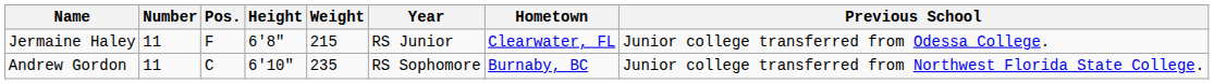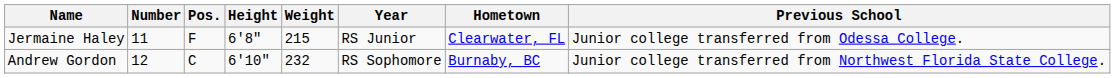Andrew Gordon | Number: 11 -> 12
Andrew Gordon | Weight: 235 -> 232
